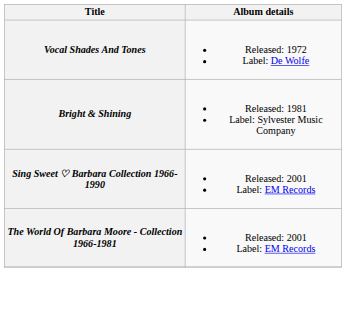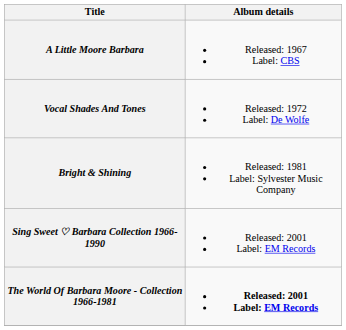+ row: A Little Moore Barbara | Released: 1967 Label: CBS
The World Of Barbara Moore - Collection 1966-1981 | Album details: normal -> bold
